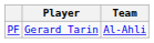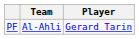columns swapped: Player <-> Team
